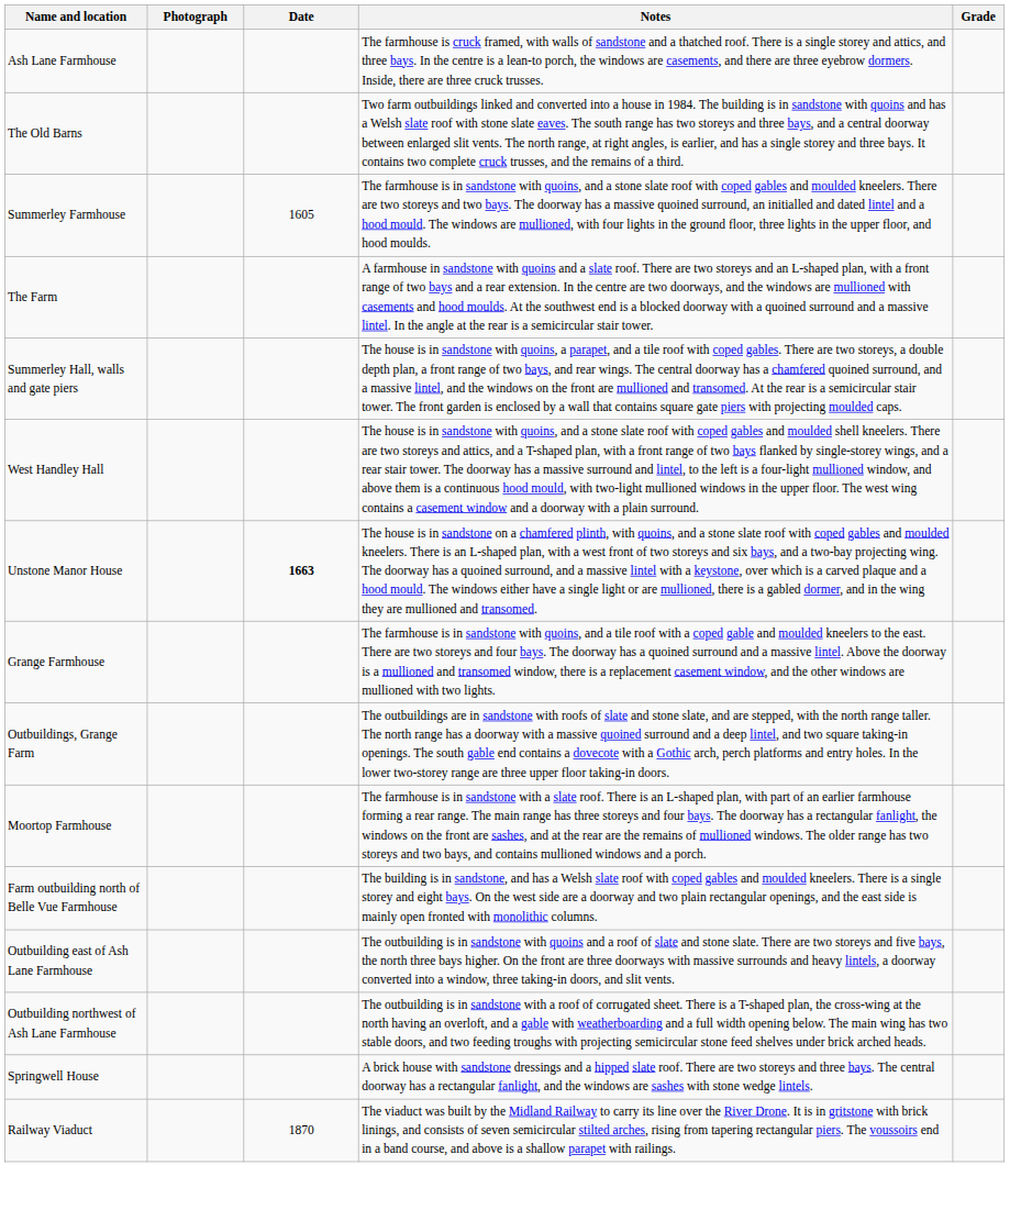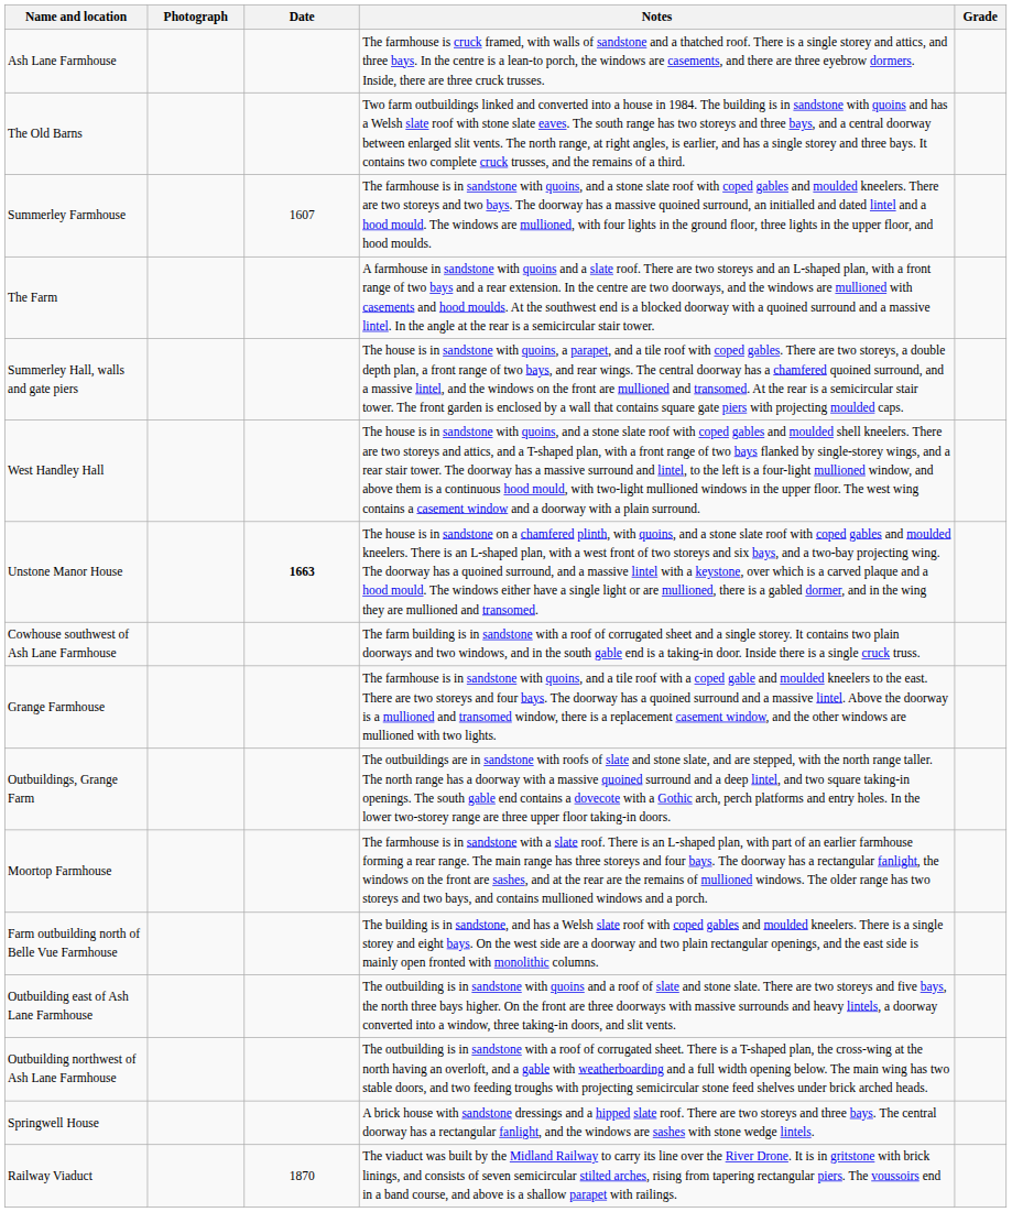Summerley Farmhouse | Date: 1605 -> 1607
+ row: Cowhouse southwest of Ash Lane Farmhouse | The farm building is in sandstone with a roof of corrugated sheet and a single storey. It contains two plain doorways and two windows, and in the south gable end is a taking-in door. Inside there is a single cruck truss.
